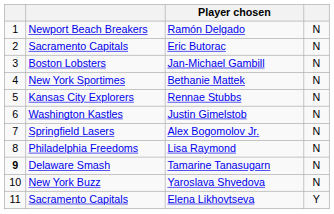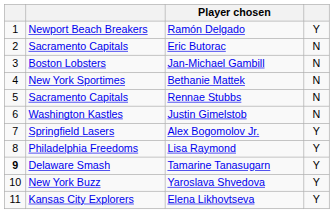Ramón Delgado | column 4: N -> Y
Rennae Stubbs | column 2: Kansas City Explorers -> Sacramento Capitals
Alex Bogomolov Jr. | column 4: N -> Y
Lisa Raymond | column 4: N -> Y
Tamarine Tanasugarn | column 4: N -> Y
Yaroslava Shvedova | column 4: N -> Y
Elena Likhovtseva | column 2: Sacramento Capitals -> Kansas City Explorers
